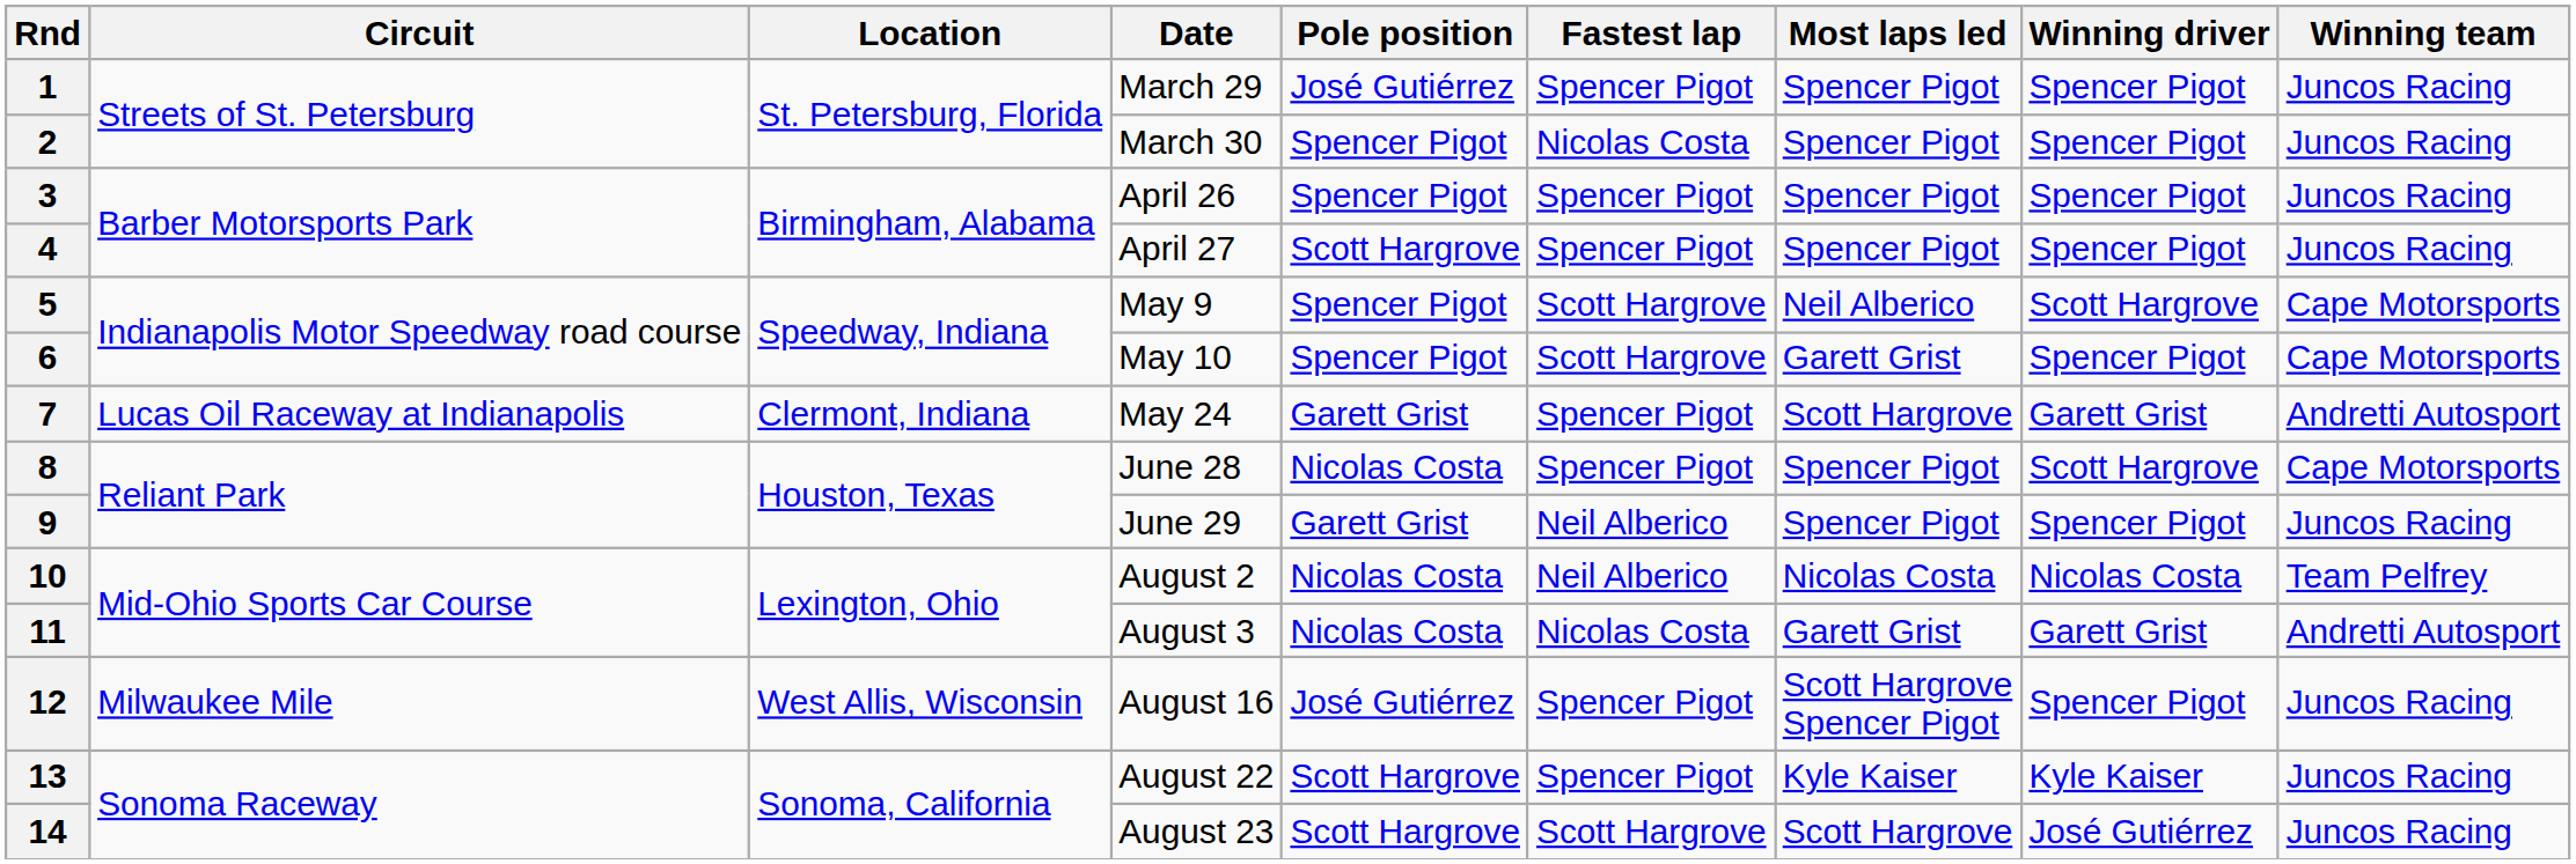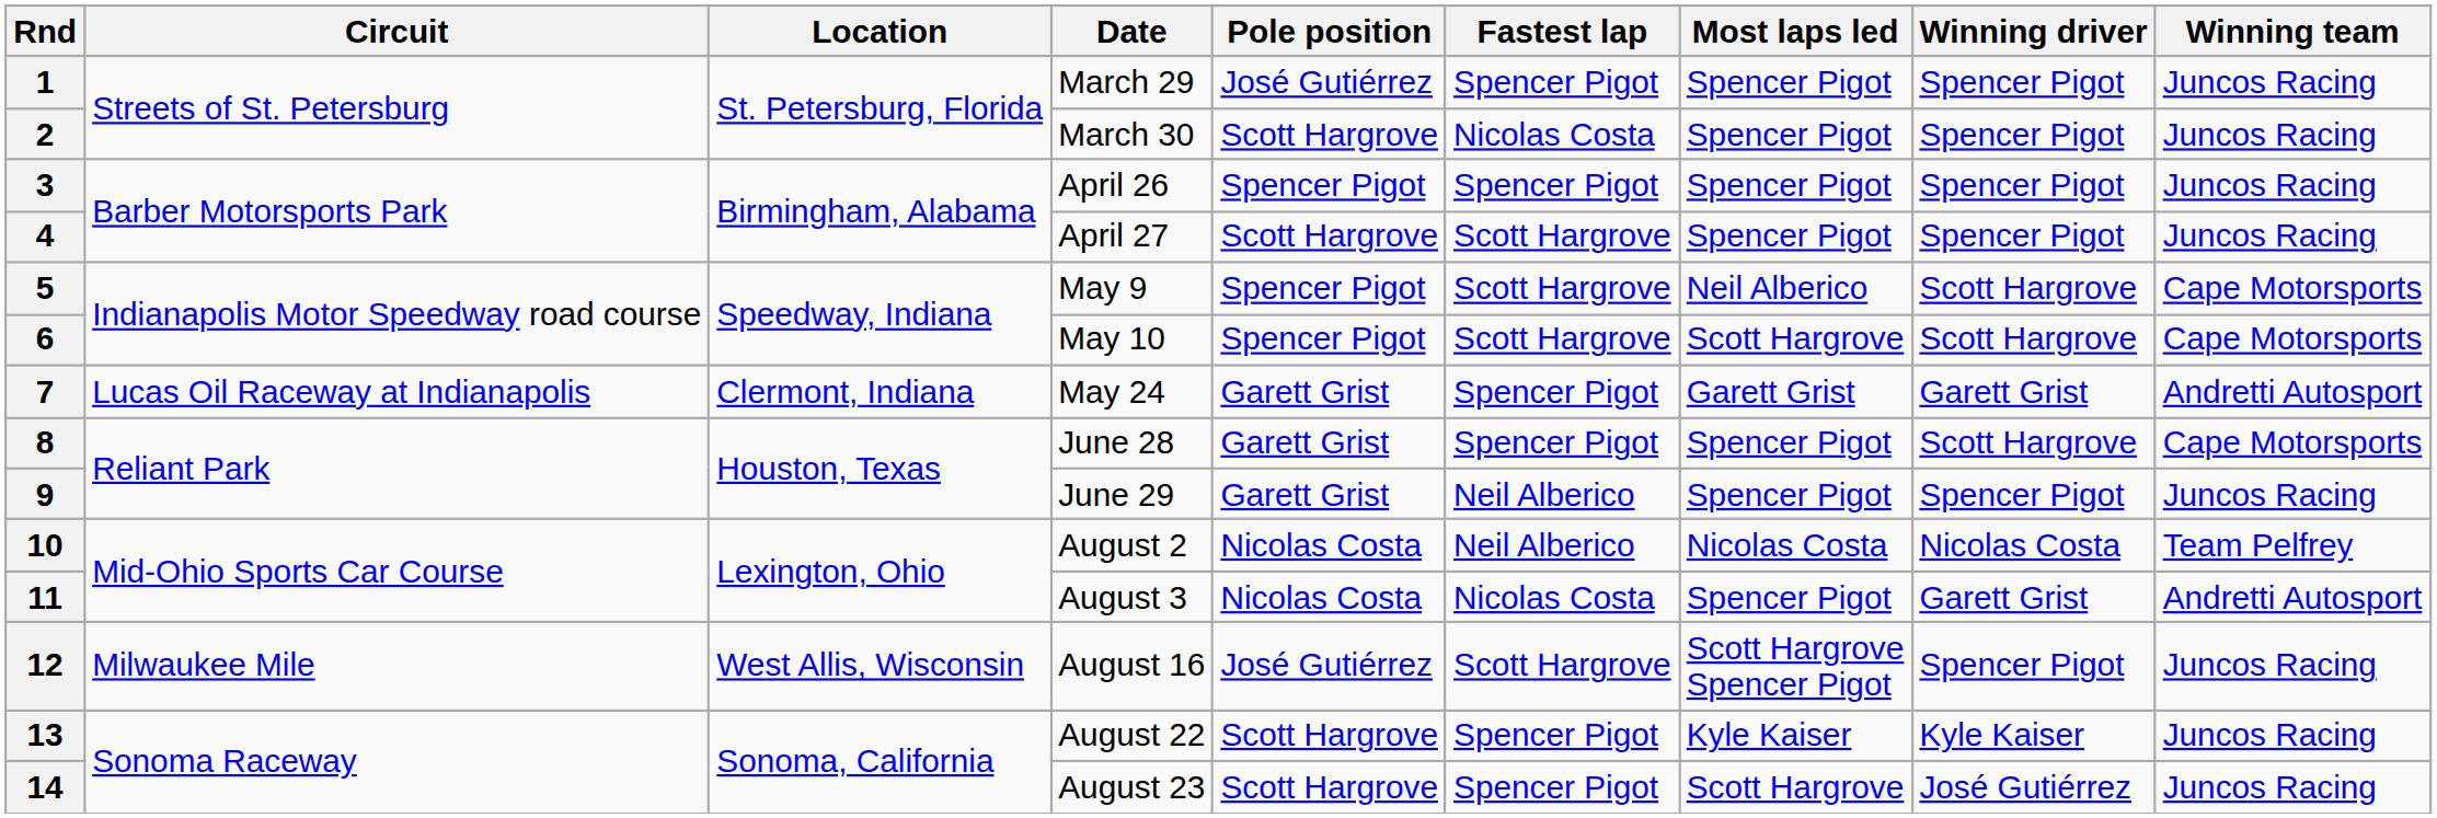2 | Pole position: Spencer Pigot -> Scott Hargrove
4 | Fastest lap: Spencer Pigot -> Scott Hargrove
6 | Most laps led: Garett Grist -> Scott Hargrove
6 | Winning driver: Spencer Pigot -> Scott Hargrove
7 | Most laps led: Scott Hargrove -> Garett Grist
8 | Pole position: Nicolas Costa -> Garett Grist
11 | Most laps led: Garett Grist -> Spencer Pigot
12 | Fastest lap: Spencer Pigot -> Scott Hargrove
14 | Fastest lap: Scott Hargrove -> Spencer Pigot
